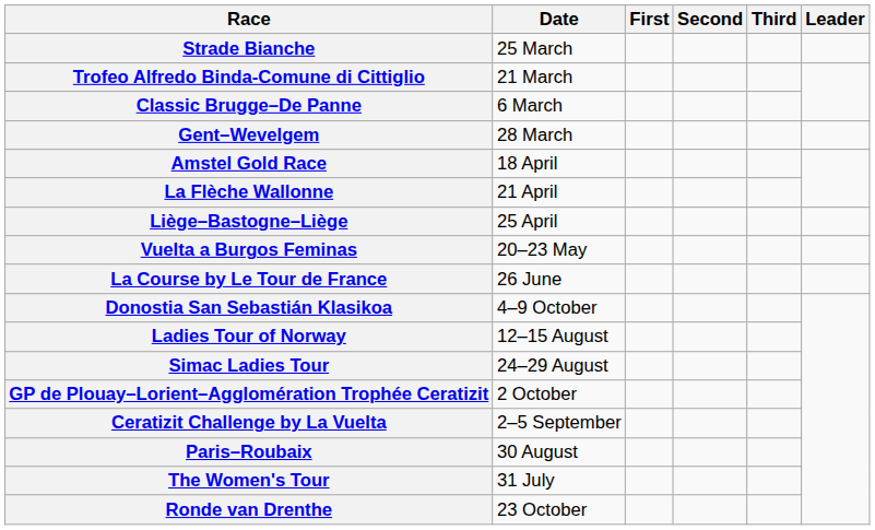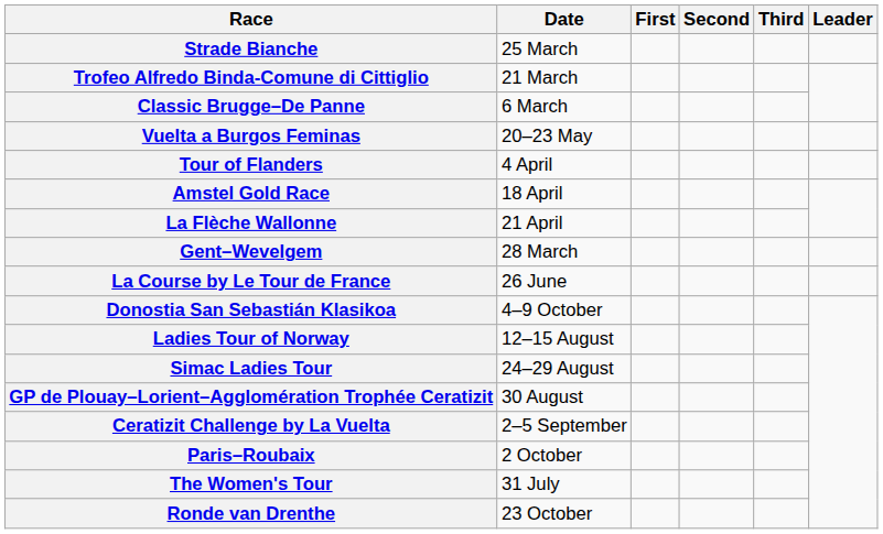rows swapped: Gent–Wevelgem <-> Vuelta a Burgos Feminas
+ row: Tour of Flanders | 4 April
- row: Liège–Bastogne–Liège | 25 April
GP de Plouay–Lorient–Agglomération Trophée Ceratizit | Date: 2 October -> 30 August
Paris–Roubaix | Date: 30 August -> 2 October
